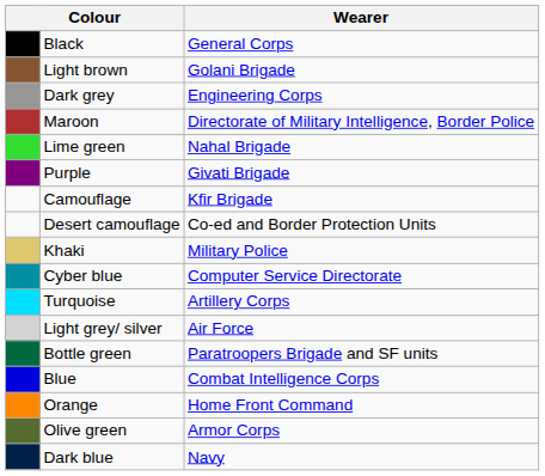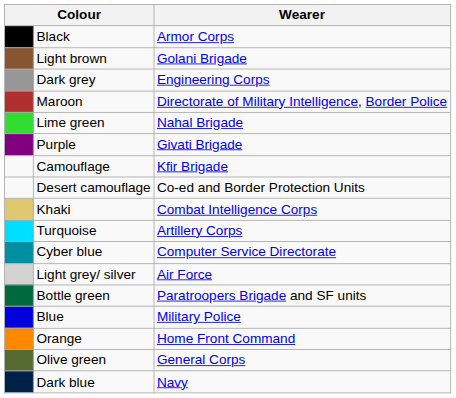Black | Wearer: General Corps -> Armor Corps
Khaki | Wearer: Military Police -> Combat Intelligence Corps
rows swapped: Turquoise <-> Cyber blue
Blue | Wearer: Combat Intelligence Corps -> Military Police
Olive green | Wearer: Armor Corps -> General Corps
